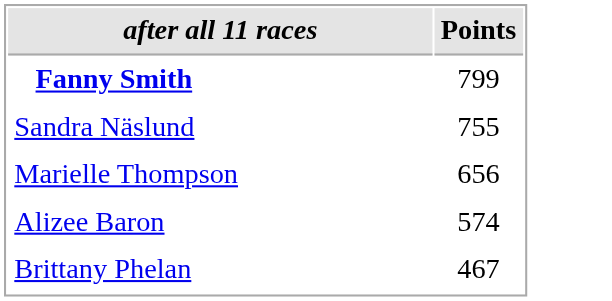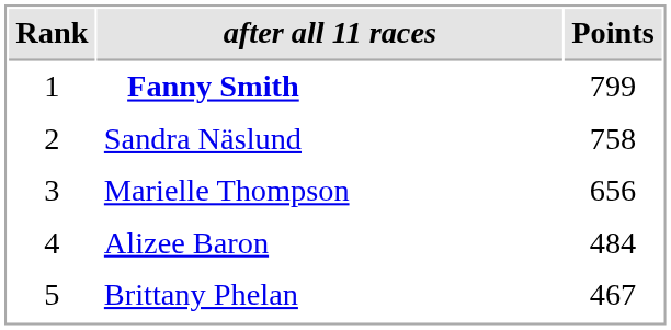+ column: Rank | 1 | 2 | 3 | 4 | 5
Sandra Näslund | Points: 755 -> 758
Alizee Baron | Points: 574 -> 484
